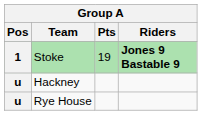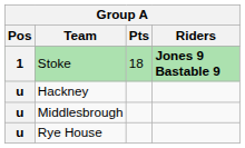Stoke | Pts: 19 -> 18
+ row: u | Middlesbrough
